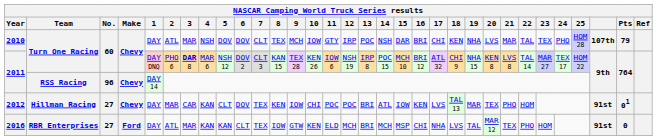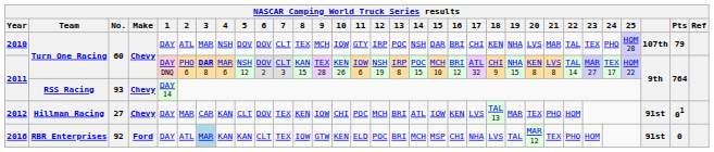2011 / RSS Racing | No.: 96 -> 93
2012 | 12: POC -> MCH
2016 | No.: 27 -> 92
2016 | 3: no background -> lightblue background
2016 | 12: MCH -> POC
